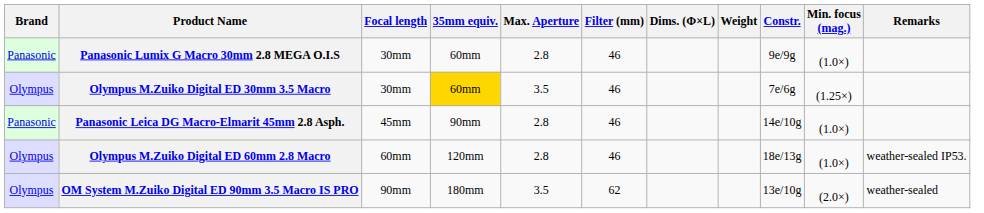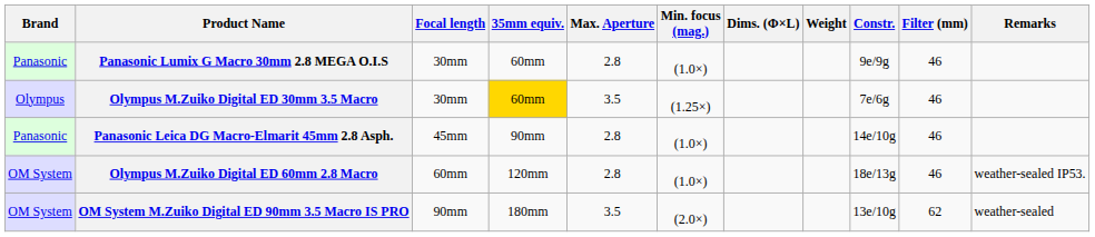columns swapped: Filter (mm) <-> Min. focus (mag.)
Olympus M.Zuiko Digital ED 60mm 2.8 Macro | Brand: Olympus -> OM System
OM System M.Zuiko Digital ED 90mm 3.5 Macro IS PRO | Brand: Olympus -> OM System
